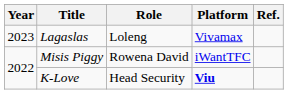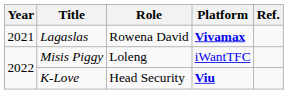Lagaslas | Year: 2023 -> 2021
Lagaslas | Role: Loleng -> Rowena David
Lagaslas | Platform: normal -> bold
Misis Piggy | Role: Rowena David -> Loleng
